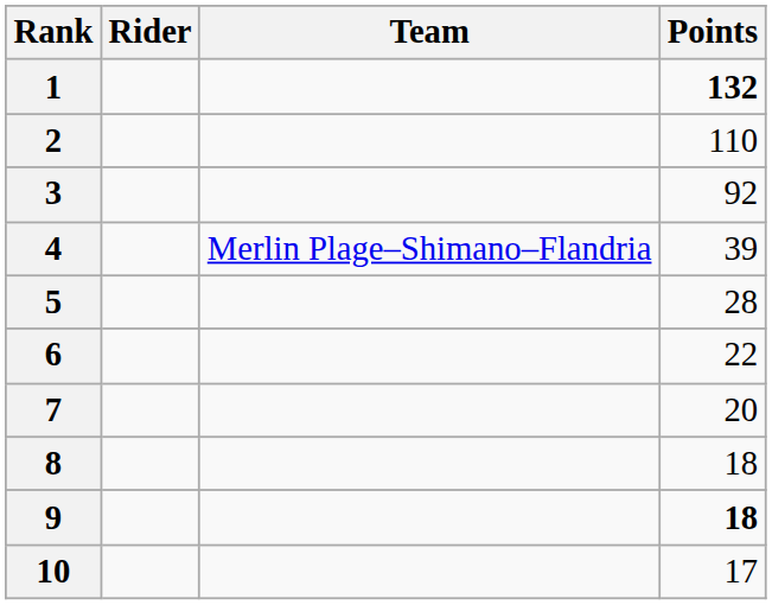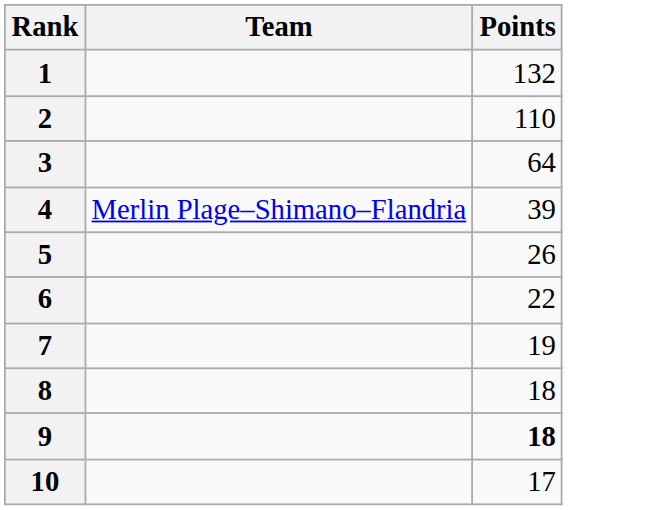- column: Rider
1 | Points: bold -> normal
3 | Points: 92 -> 64
5 | Points: 28 -> 26
7 | Points: 20 -> 19
